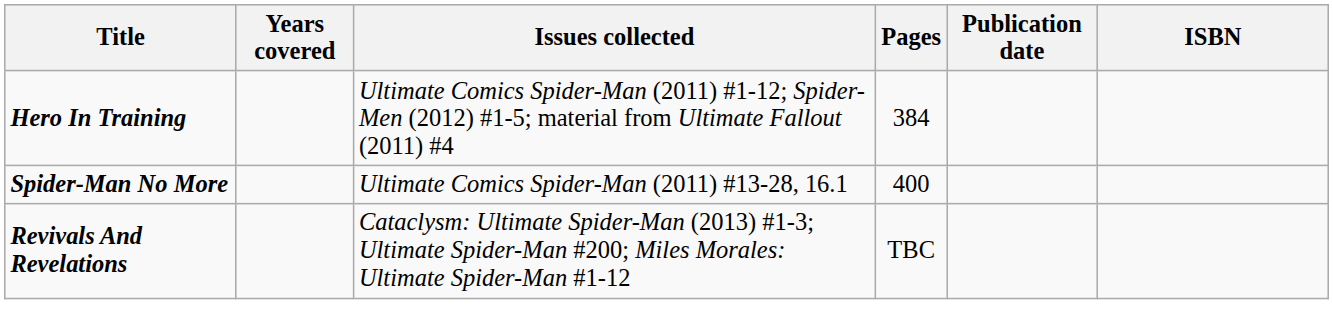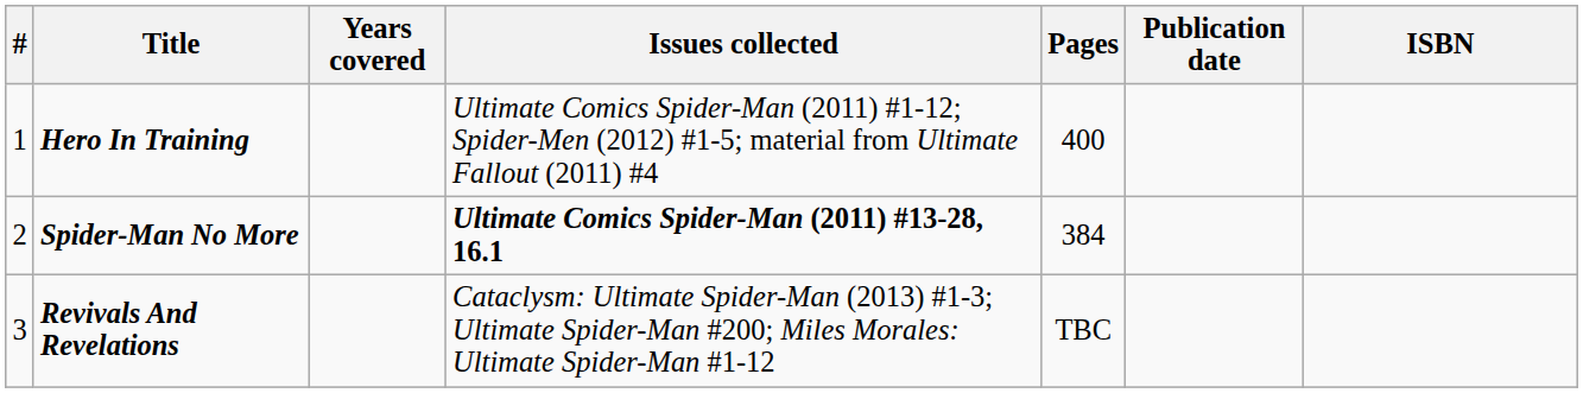+ column: # | 1 | 2 | 3
Hero In Training | Pages: 384 -> 400
Spider-Man No More | Issues collected: normal -> bold
Spider-Man No More | Pages: 400 -> 384
